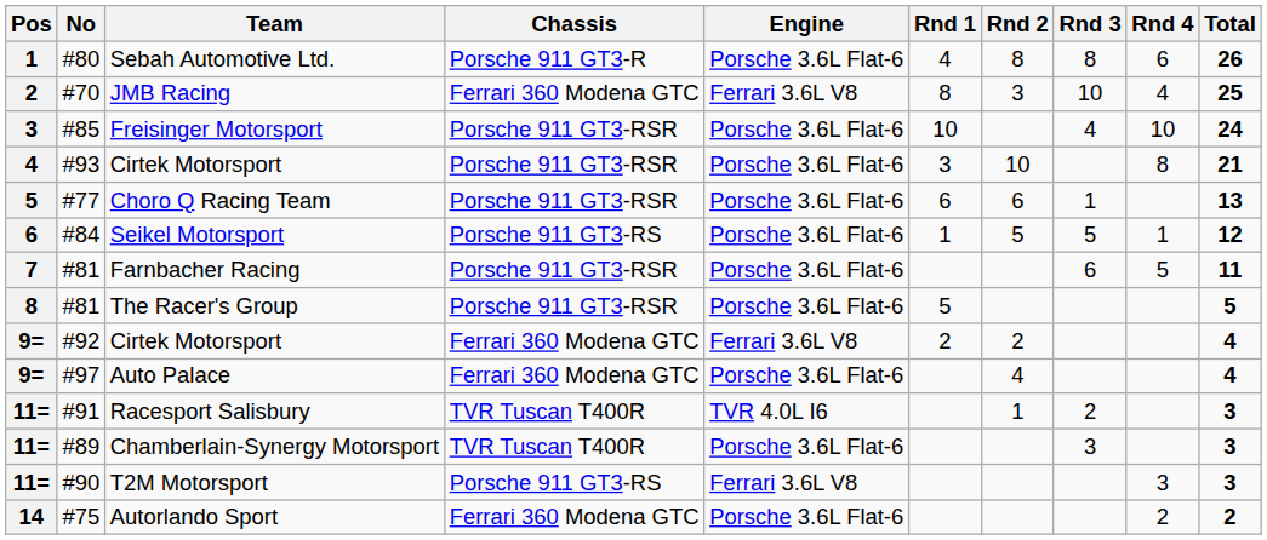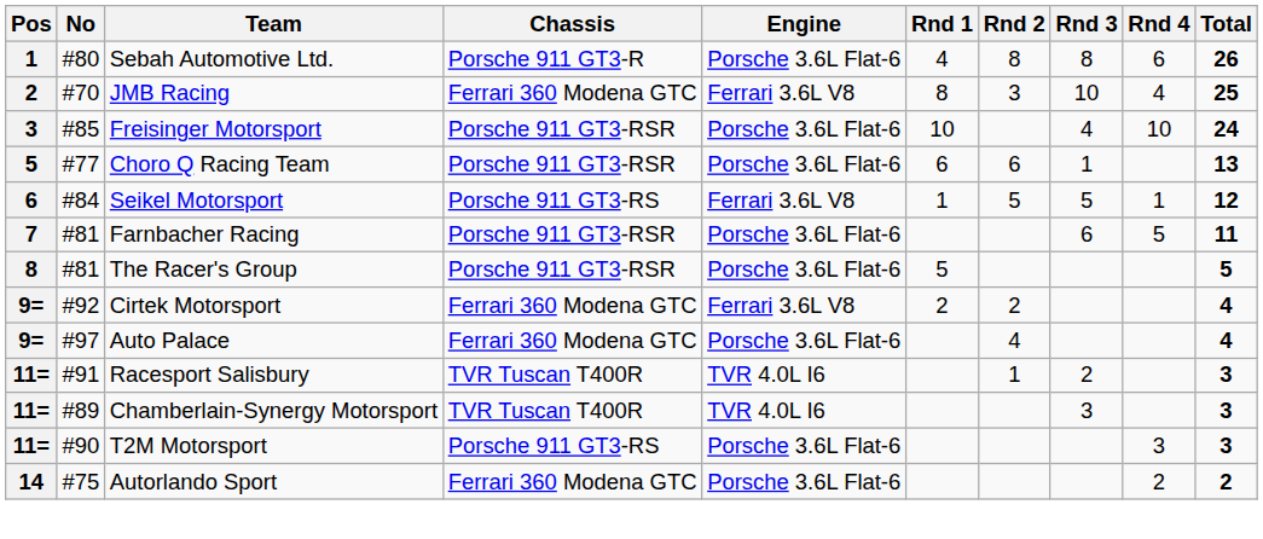- row: 4 | #93 | Cirtek Motorsport | Porsche 911 GT3-RSR | Porsche 3.6L Flat-6 | 3 | 10 | 8 | 21
Seikel Motorsport | Engine: Porsche 3.6L Flat-6 -> Ferrari 3.6L V8
Chamberlain-Synergy Motorsport | Engine: Porsche 3.6L Flat-6 -> TVR 4.0L I6
T2M Motorsport | Engine: Ferrari 3.6L V8 -> Porsche 3.6L Flat-6
